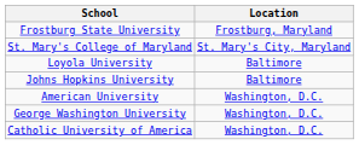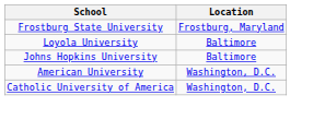- row: St. Mary's College of Maryland | St. Mary's City, Maryland
- row: George Washington University | Washington, D.C.
